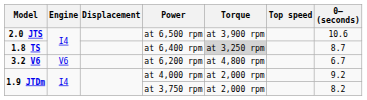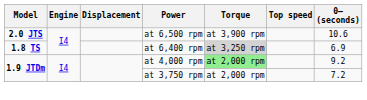at 6,400 rpm | 0– (seconds): 8.7 -> 6.9
- row: 3.2 V6 | V6 | at 6,200 rpm | at 4,800 rpm | 6.7
at 4,000 rpm | Torque: no background -> lightgreen background
at 3,750 rpm | 0– (seconds): 8.2 -> 7.2
